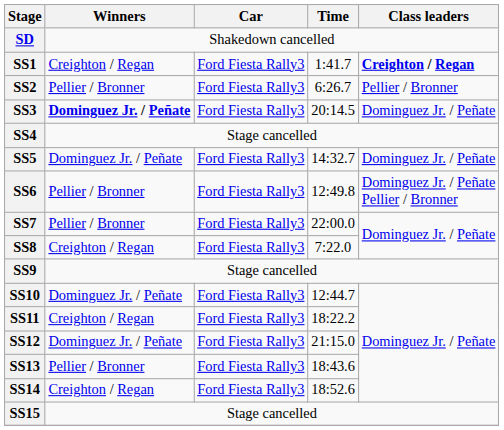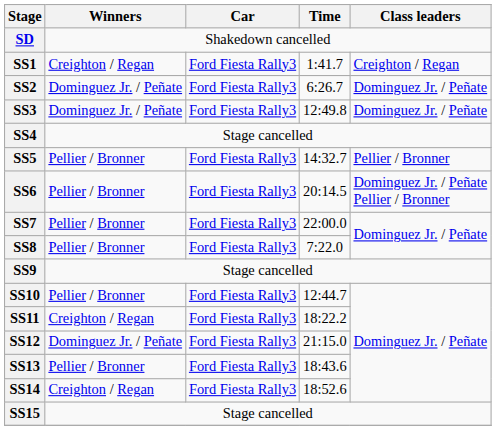SS1 | Class leaders: bold -> normal
SS2 | Winners: Pellier / Bronner -> Dominguez Jr. / Peñate
SS2 | Class leaders: Pellier / Bronner -> Dominguez Jr. / Peñate
SS3 | Winners: bold -> normal
SS3 | Time: 20:14.5 -> 12:49.8
SS5 | Winners: Dominguez Jr. / Peñate -> Pellier / Bronner
SS5 | Class leaders: Dominguez Jr. / Peñate -> Pellier / Bronner
SS6 | Time: 12:49.8 -> 20:14.5
SS8 | Winners: Creighton / Regan -> Pellier / Bronner
SS10 | Winners: Dominguez Jr. / Peñate -> Pellier / Bronner
